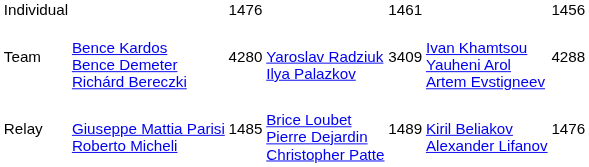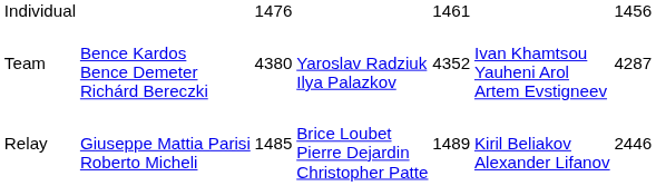Team | column 3: 4280 -> 4380
Team | column 5: 3409 -> 4352
Team | column 7: 4288 -> 4287
Relay | column 7: 1476 -> 2446
